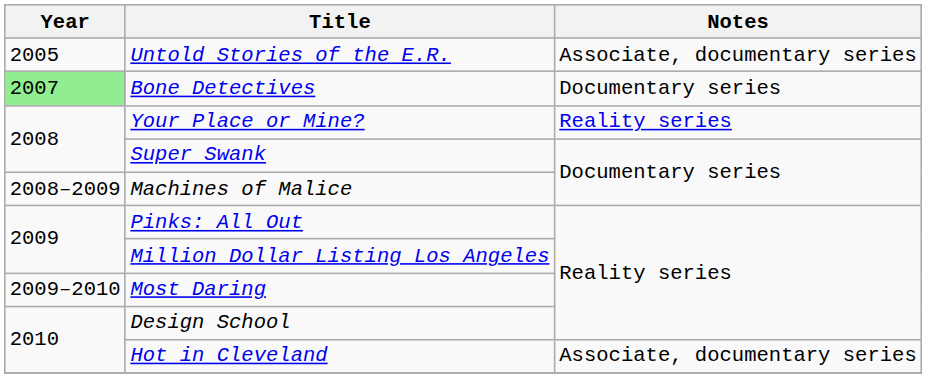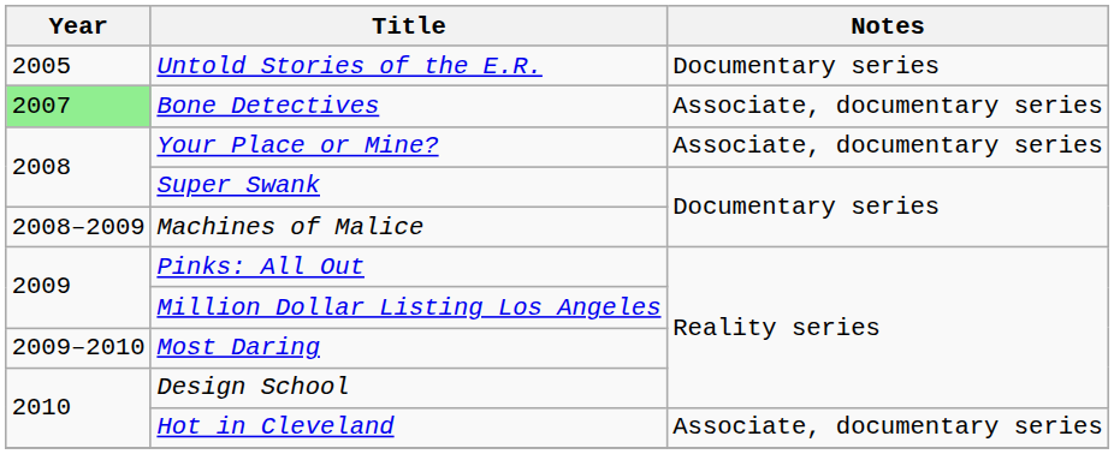Untold Stories of the E.R. | Notes: Associate, documentary series -> Documentary series
Bone Detectives | Notes: Documentary series -> Associate, documentary series
Your Place or Mine? | Notes: Reality series -> Associate, documentary series
